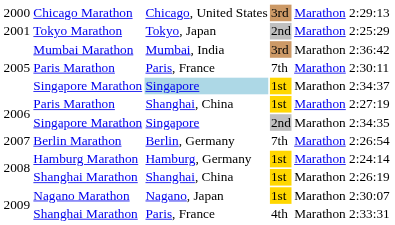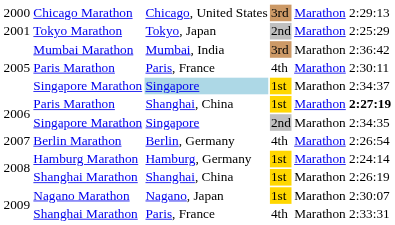2005 / Paris Marathon | column 4: 7th -> 4th
2006 / Paris Marathon | column 6: normal -> bold
Berlin Marathon | column 4: 7th -> 4th
